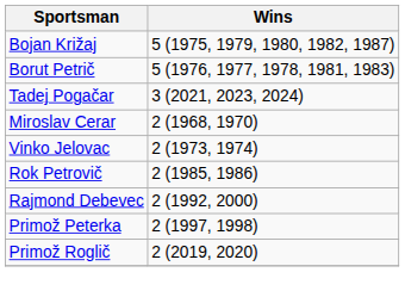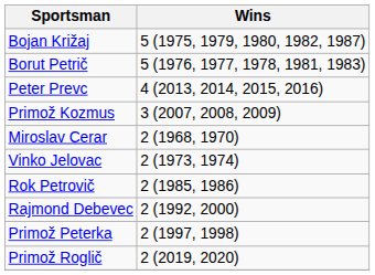+ row: Peter Prevc | 4 (2013, 2014, 2015, 2016)
+ row: Primož Kozmus | 3 (2007, 2008, 2009)
- row: Tadej Pogačar | 3 (2021, 2023, 2024)
